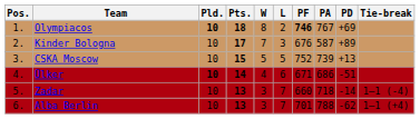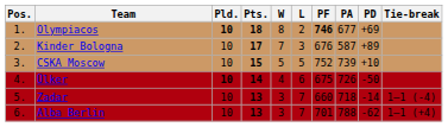Olympiacos | PA: 767 -> 677
CSKA Moscow | PD: +13 -> +10
Ülker | PF: 671 -> 675
Ülker | PA: 686 -> 726
Ülker | PD: -51 -> -50
